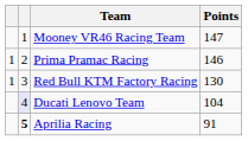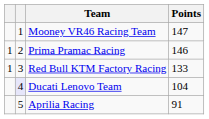Red Bull KTM Factory Racing | Points: 130 -> 133
Aprilia Racing | column 2: bold -> normal
